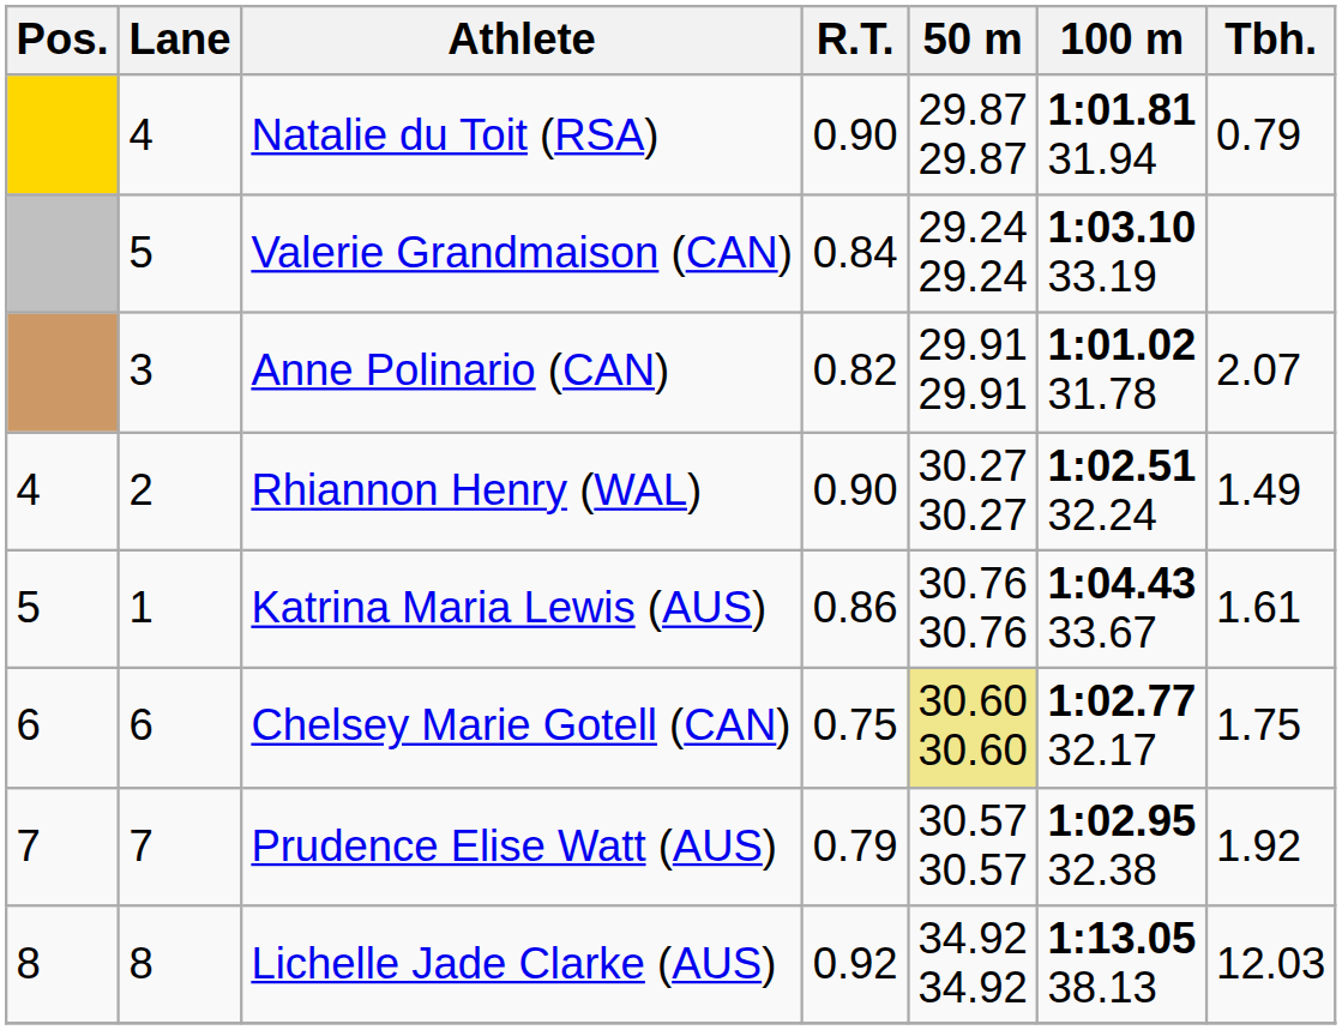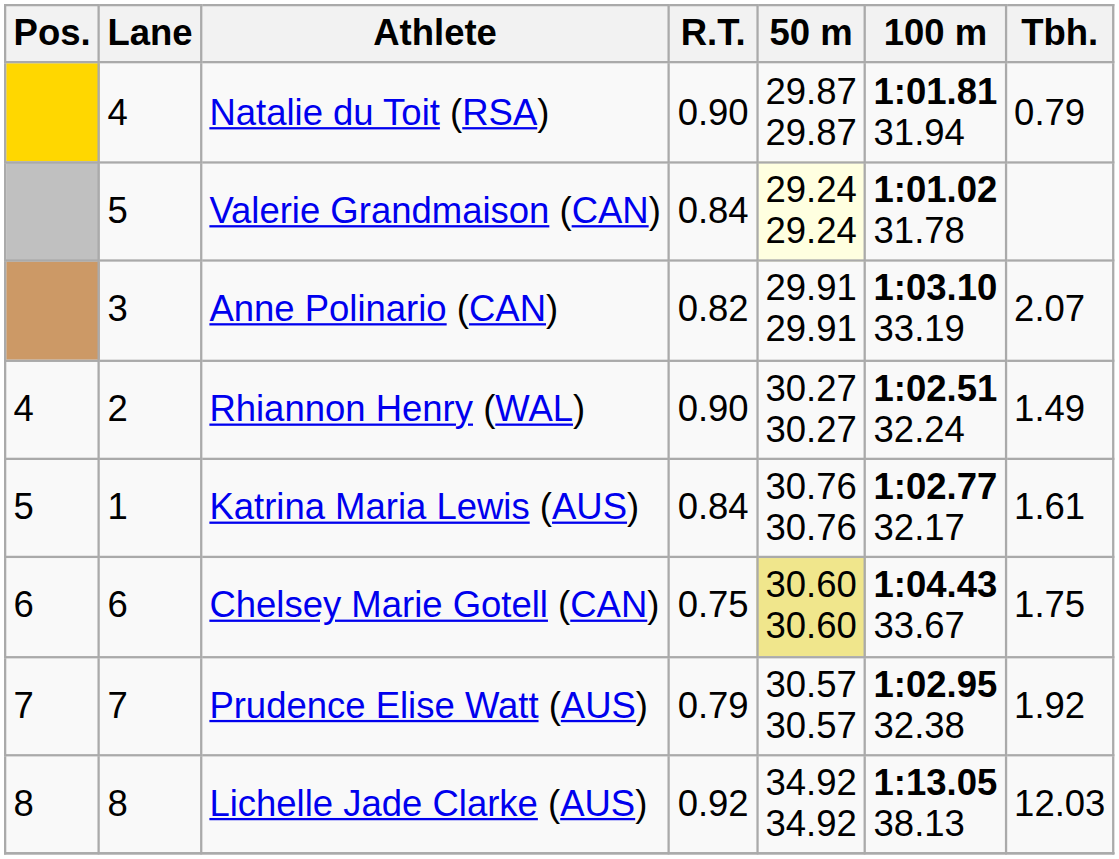Valerie Grandmaison (CAN) | 50 m: no background -> lightyellow background
Valerie Grandmaison (CAN) | 100 m: 1:03.10 33.19 -> 1:01.02 31.78
Anne Polinario (CAN) | 100 m: 1:01.02 31.78 -> 1:03.10 33.19
Katrina Maria Lewis (AUS) | R.T.: 0.86 -> 0.84
Katrina Maria Lewis (AUS) | 100 m: 1:04.43 33.67 -> 1:02.77 32.17
Chelsey Marie Gotell (CAN) | 100 m: 1:02.77 32.17 -> 1:04.43 33.67
